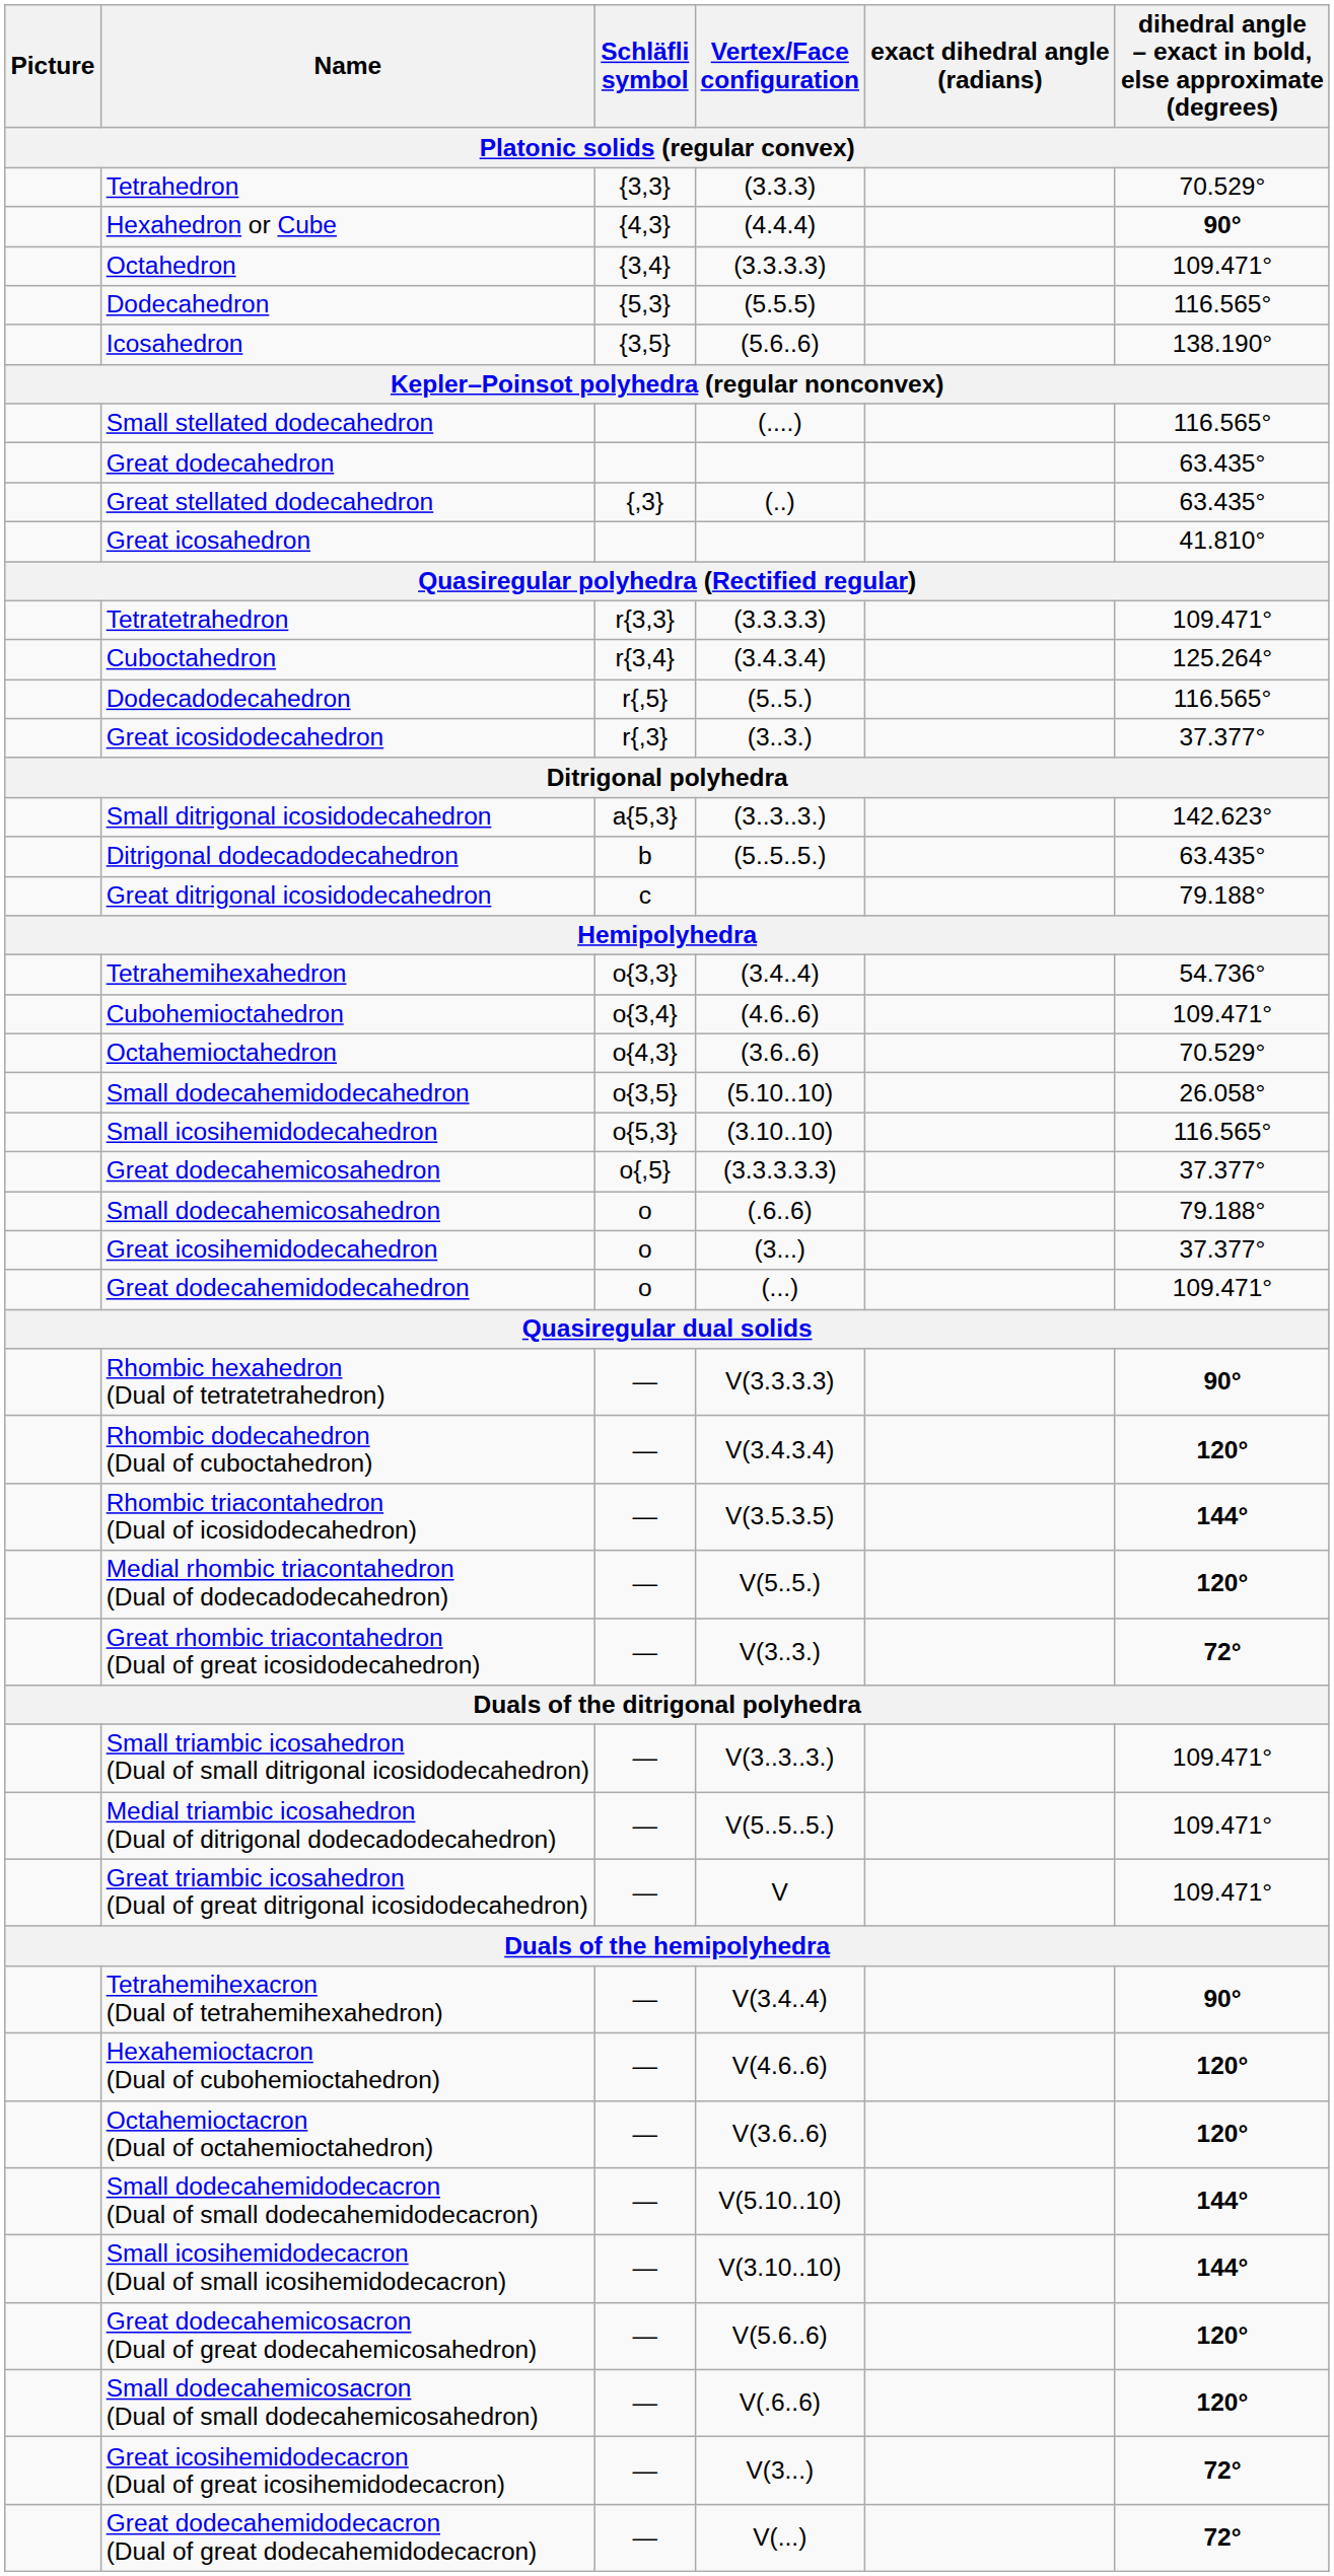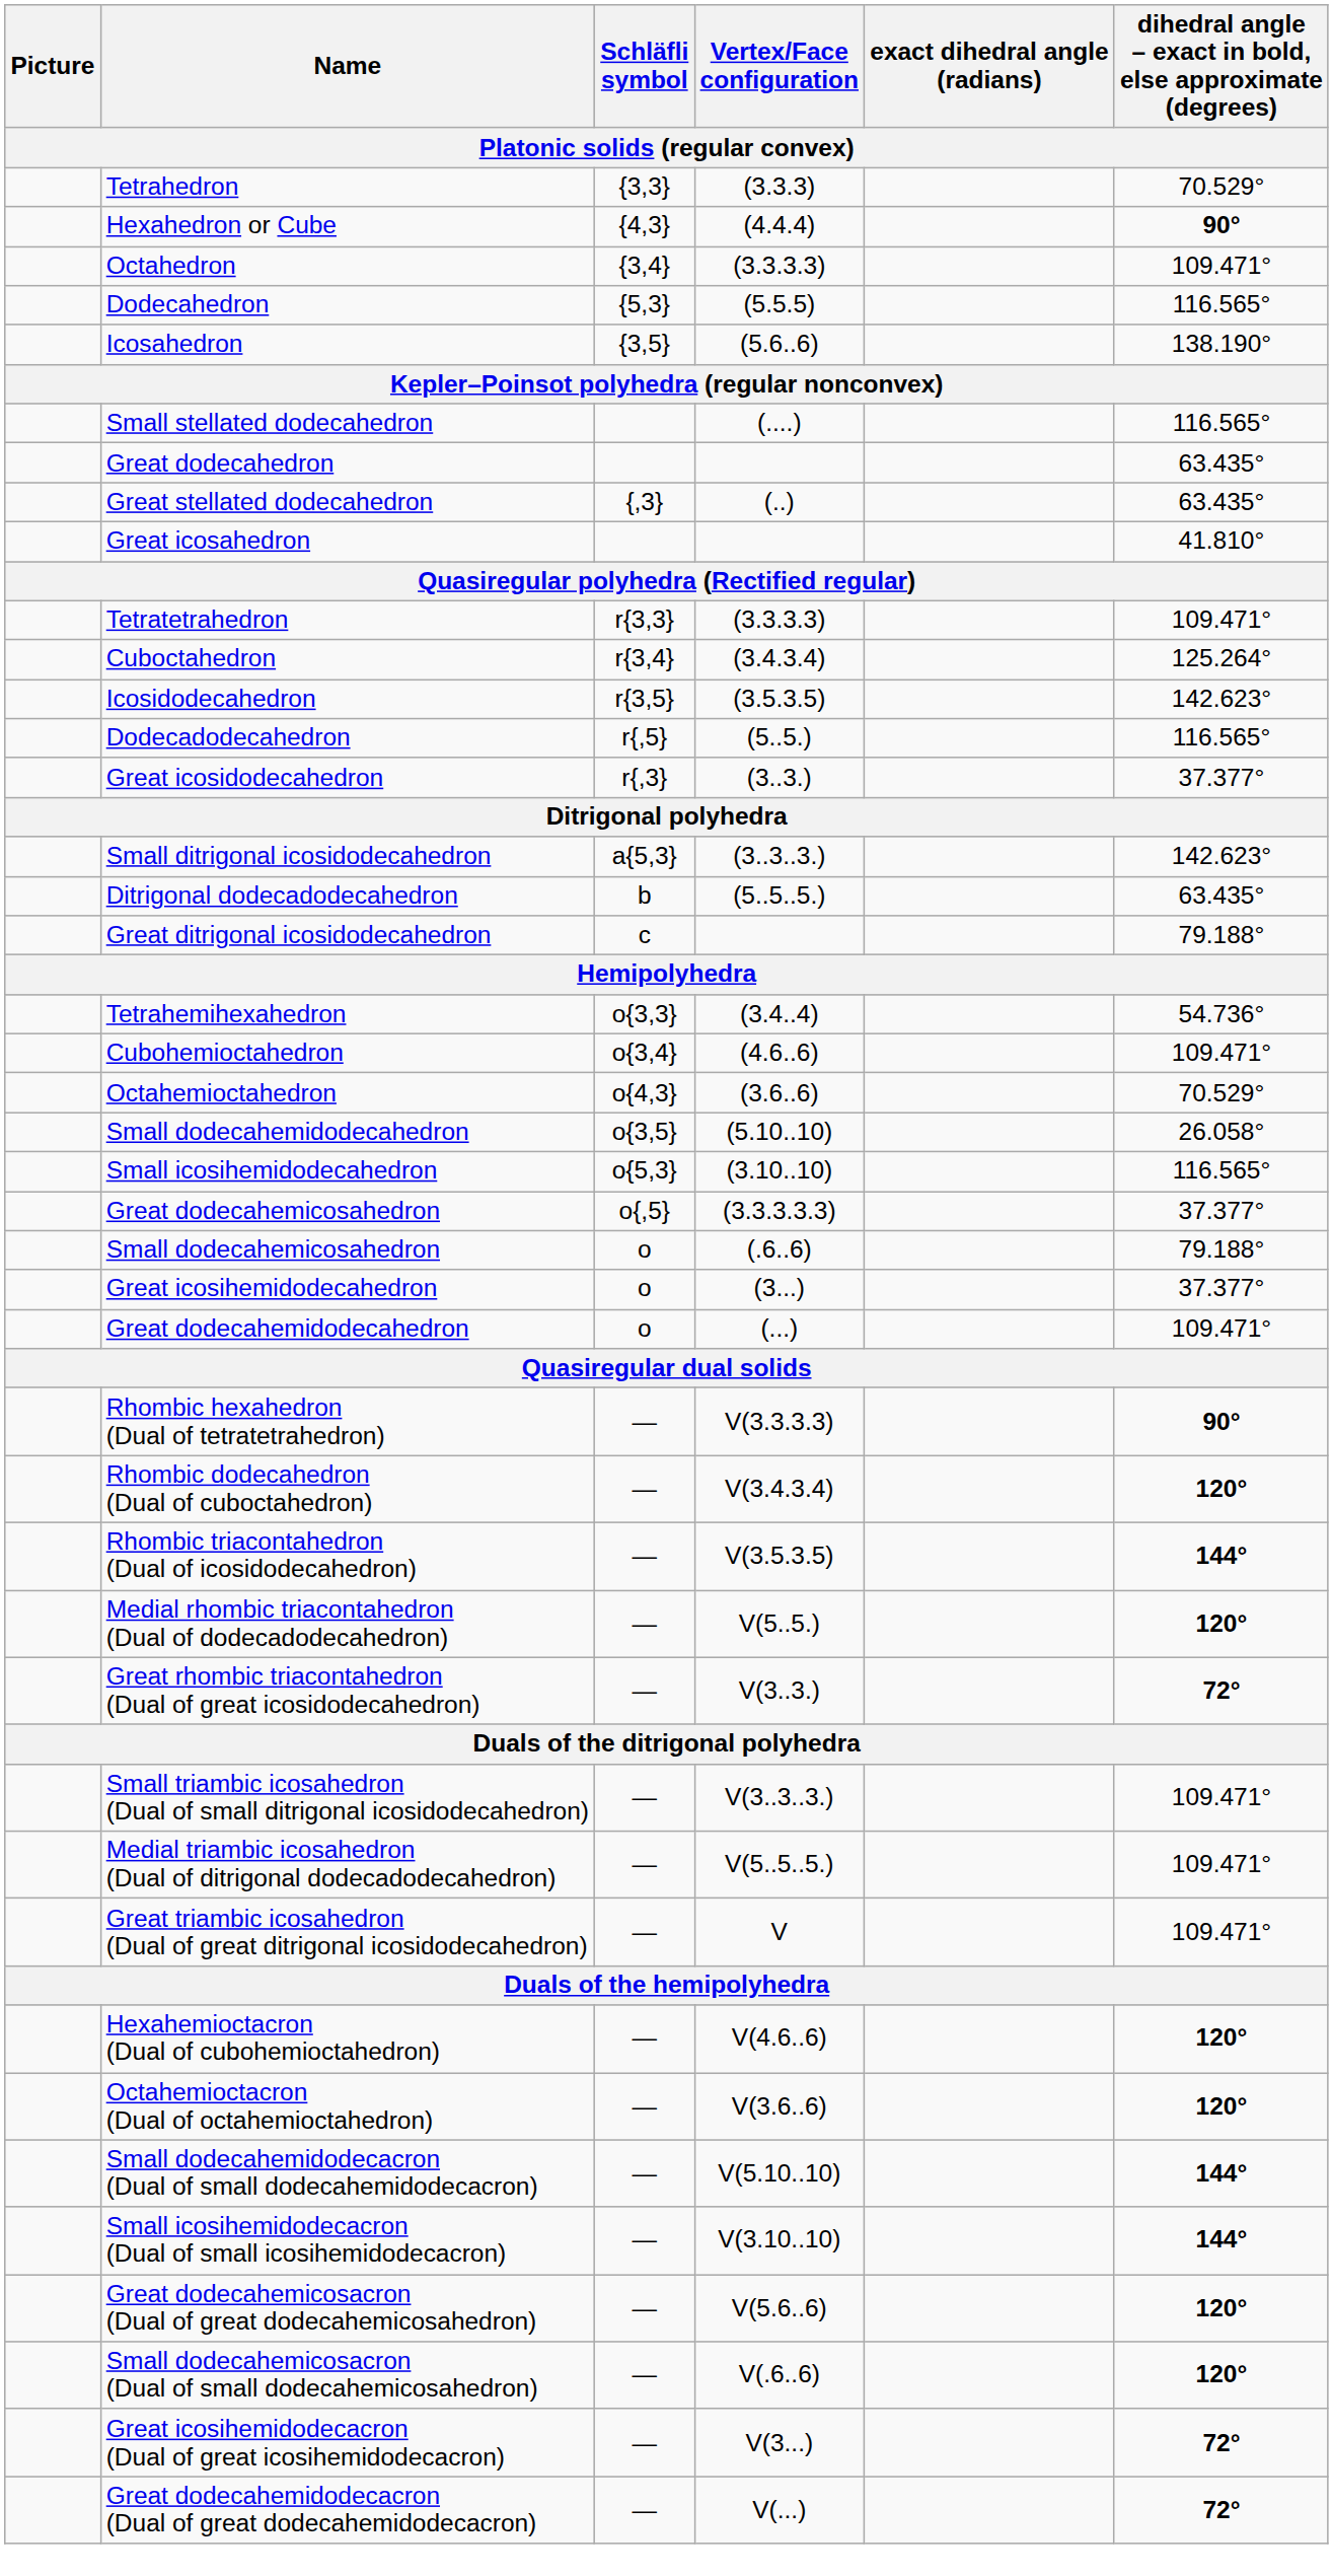+ row: Icosidodecahedron | r{3,5} | (3.5.3.5) | 142.623°
- row: Tetrahemihexacron (Dual of tetrahemihexahedron) | — | V(3.4..4) | 90°
